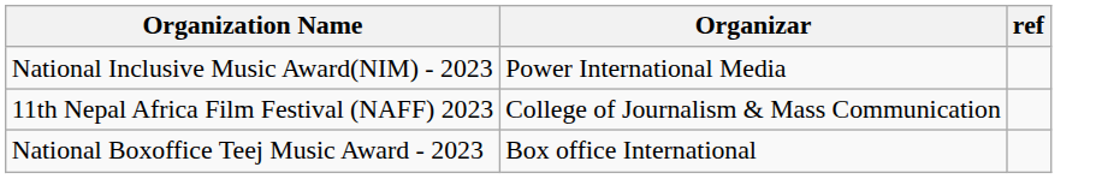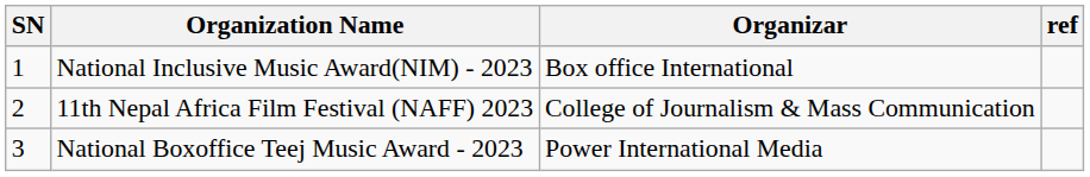+ column: SN | 1 | 2 | 3
National Inclusive Music Award(NIM) - 2023 | Organizar: Power International Media -> Box office International
National Boxoffice Teej Music Award - 2023 | Organizar: Box office International -> Power International Media
